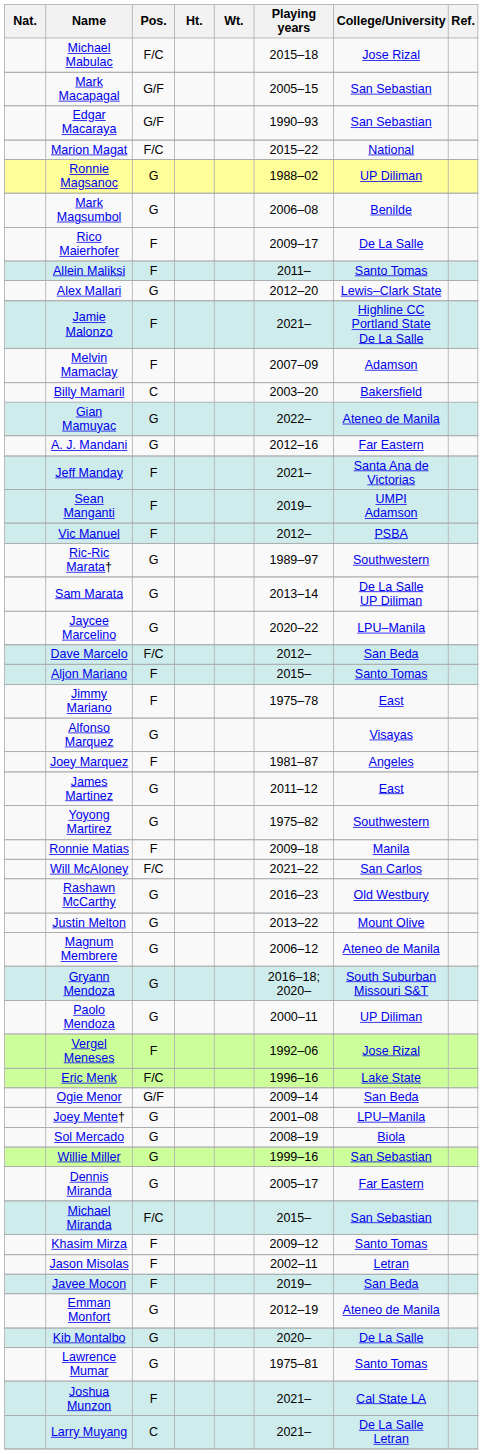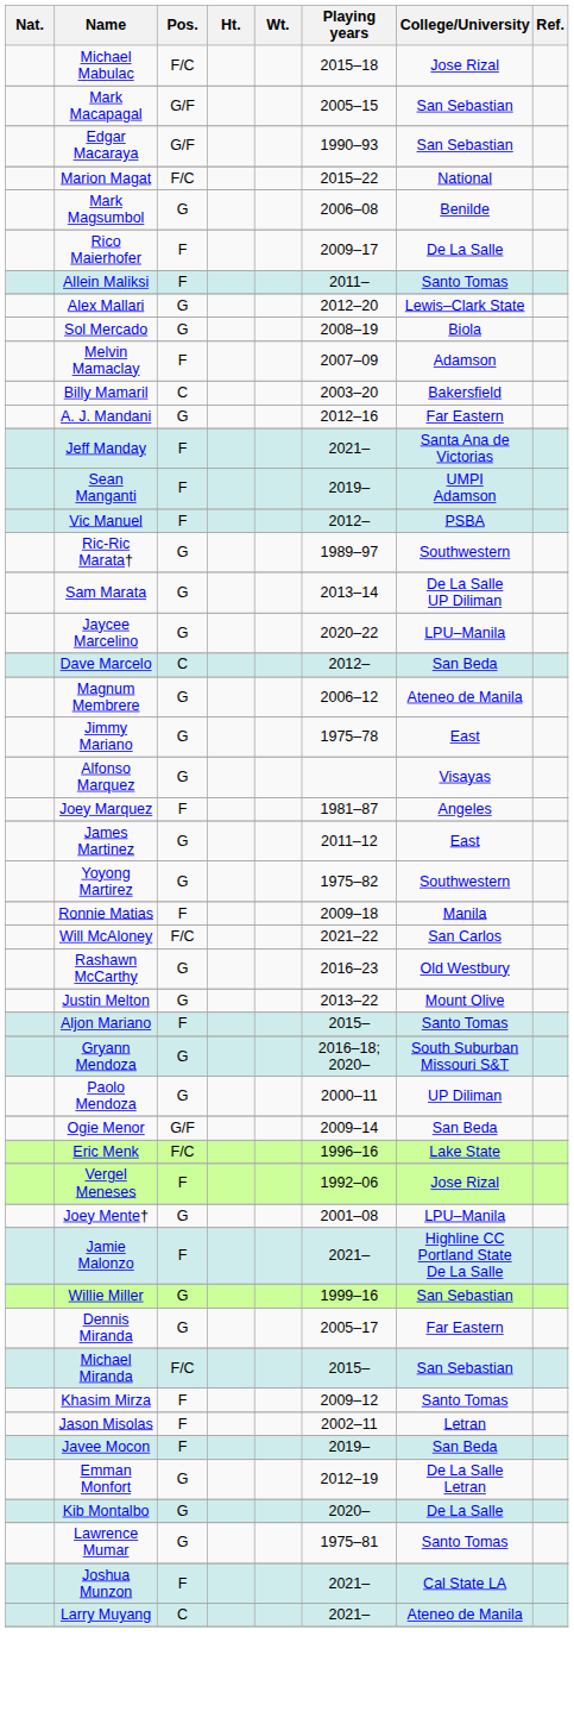- row: Ronnie Magsanoc | G | 1988–02 | UP Diliman
rows swapped: Jamie Malonzo <-> Sol Mercado
- row: Gian Mamuyac | G | 2022– | Ateneo de Manila
Dave Marcelo | Pos.: F/C -> C
rows swapped: Aljon Mariano <-> Magnum Membrere
Jimmy Mariano | Pos.: F -> G
rows swapped: Vergel Meneses <-> Ogie Menor
Emman Monfort | College/University: Ateneo de Manila -> De La Salle Letran
Larry Muyang | College/University: De La Salle Letran -> Ateneo de Manila
